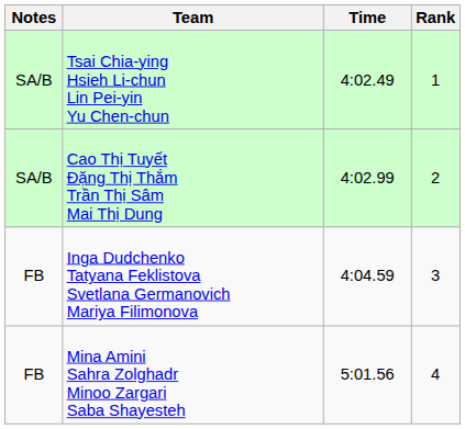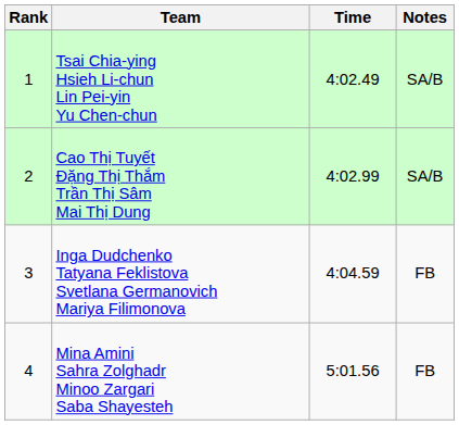columns swapped: Rank <-> Notes
